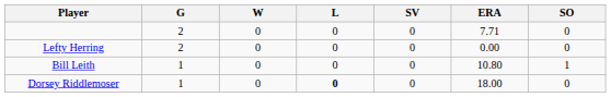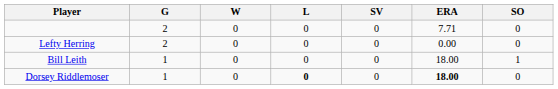Bill Leith | ERA: 10.80 -> 18.00
Dorsey Riddlemoser | ERA: normal -> bold
